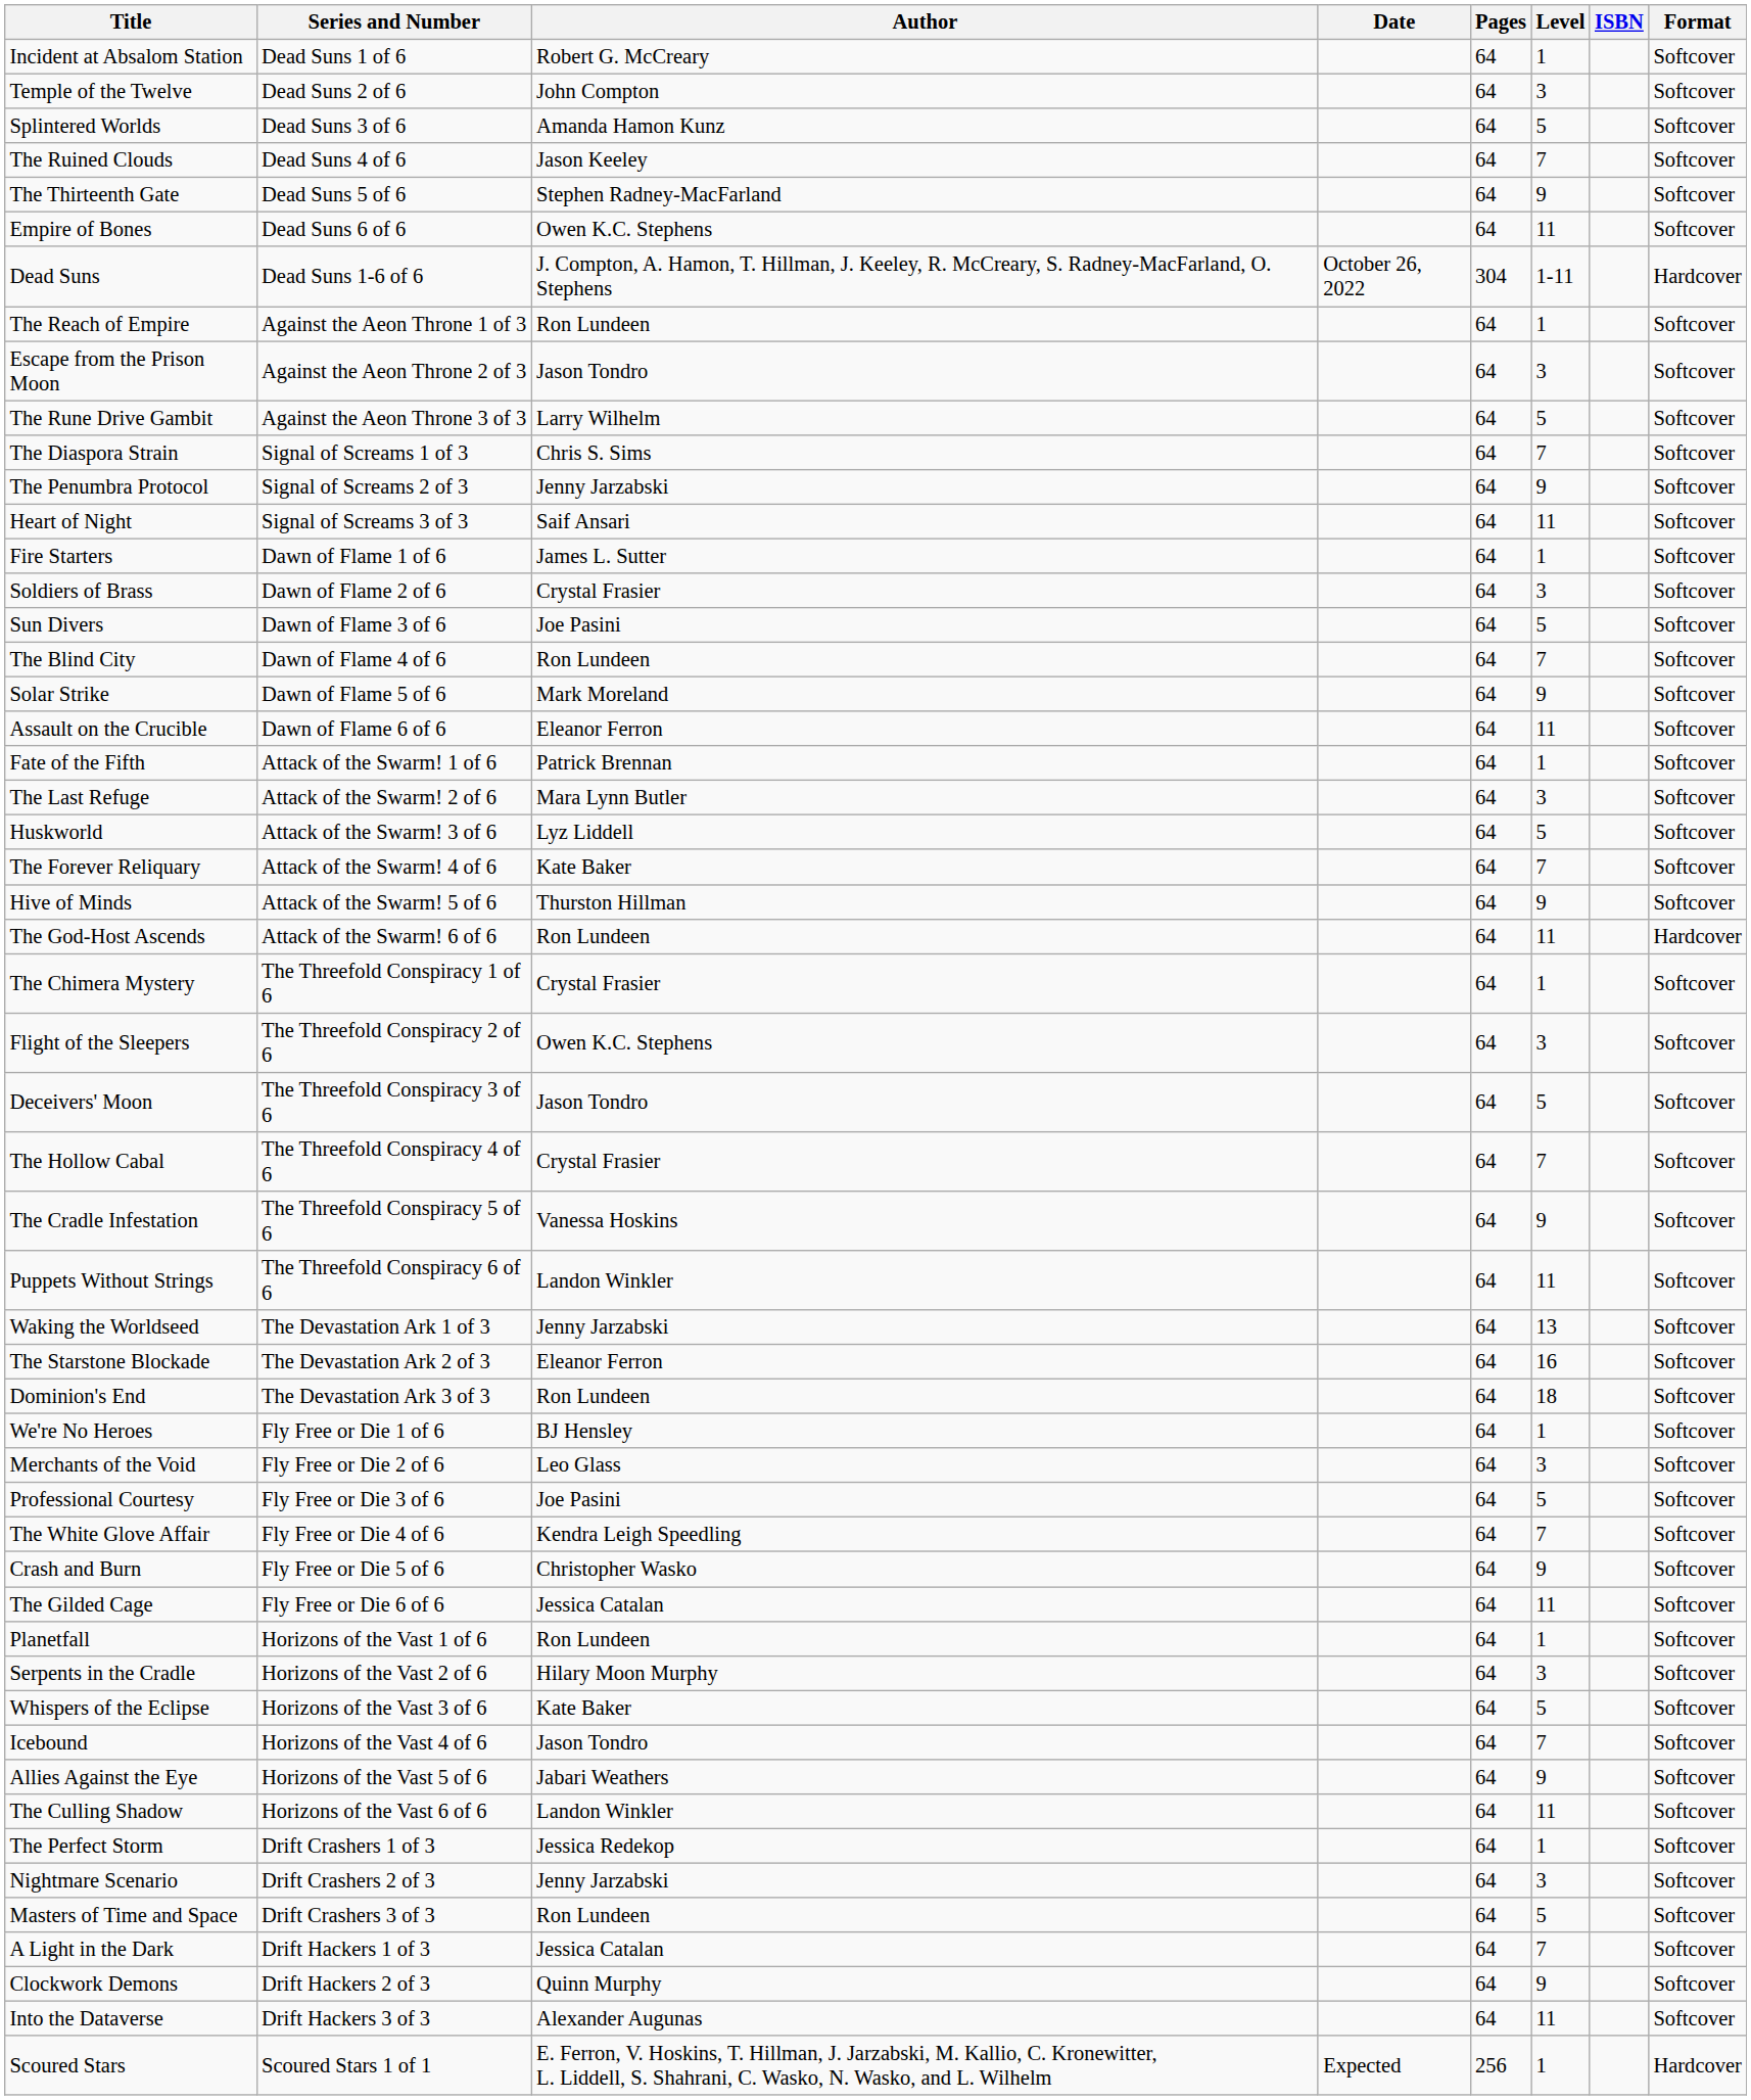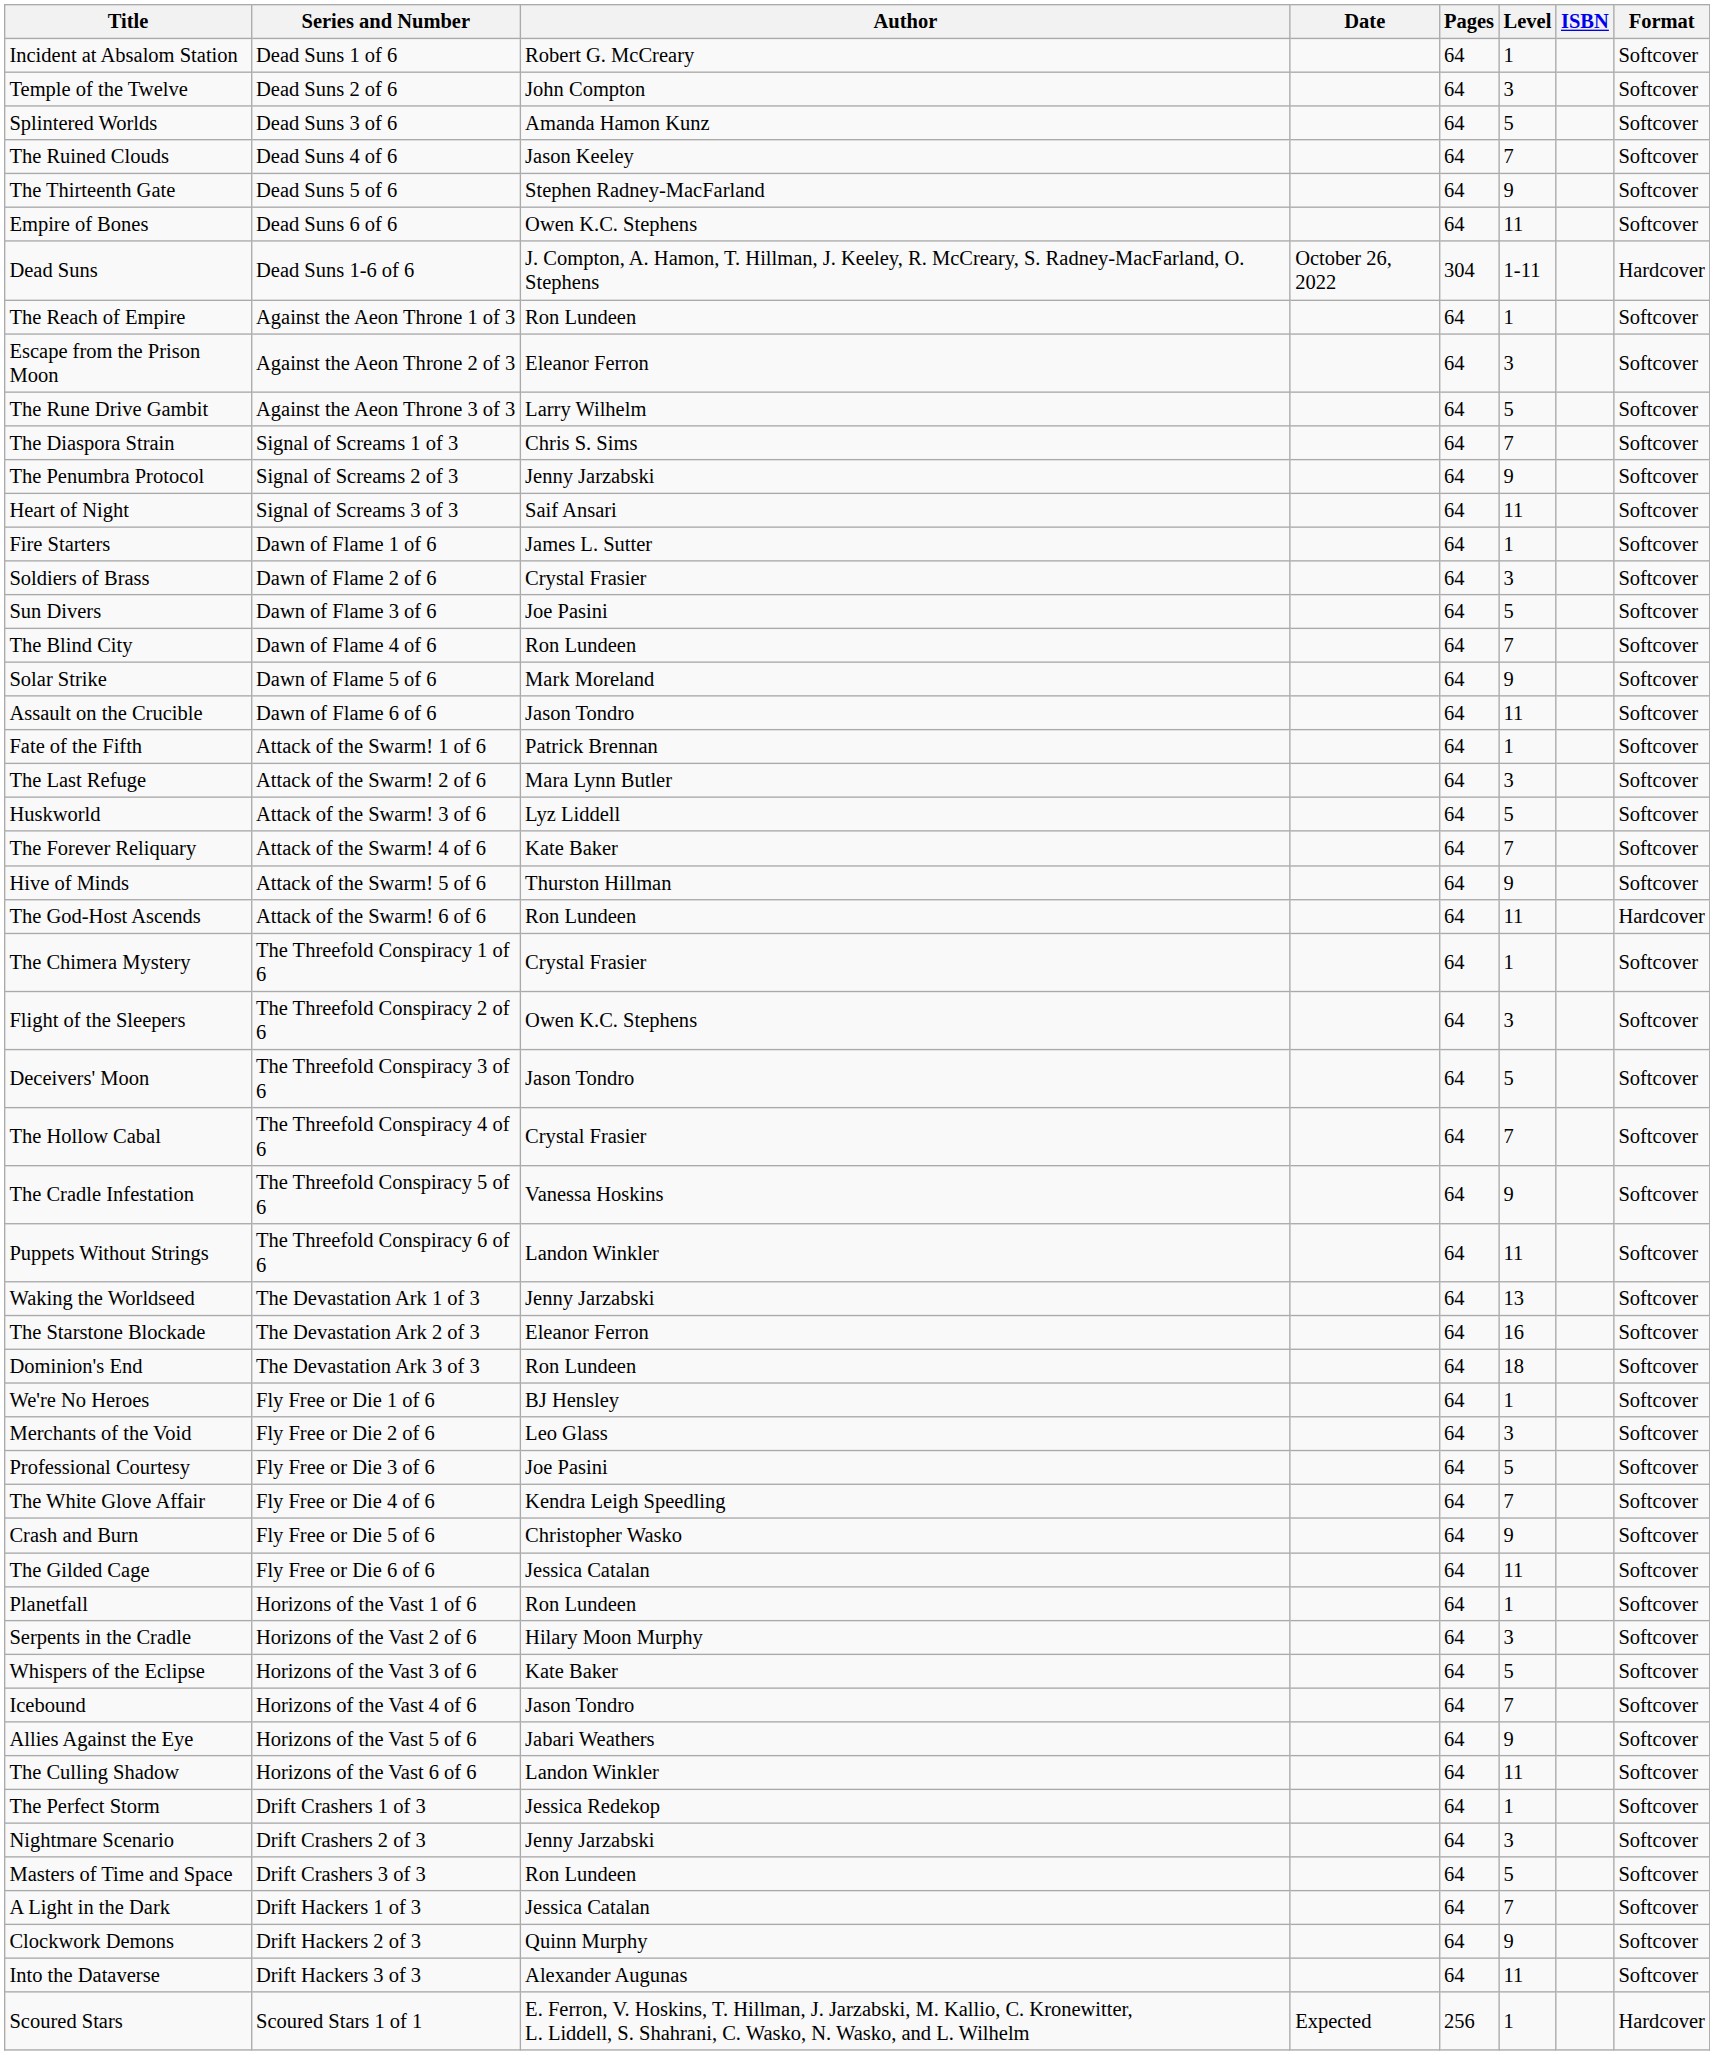Escape from the Prison Moon | Author: Jason Tondro -> Eleanor Ferron
Assault on the Crucible | Author: Eleanor Ferron -> Jason Tondro
